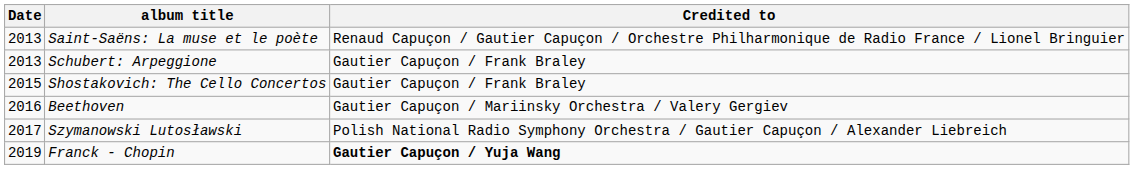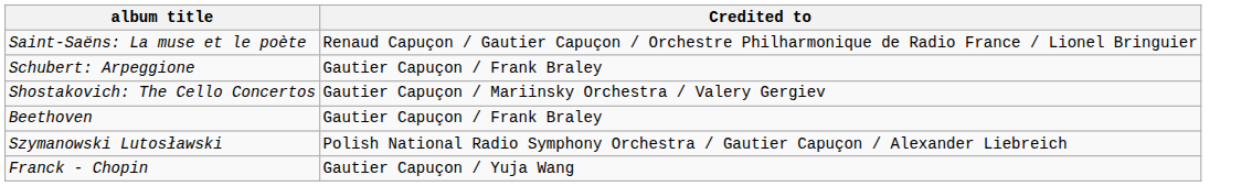- column: Date | 2013 | 2013 | 2015 | 2016 | 2017 | 2019
Shostakovich: The Cello Concertos | Credited to: Gautier Capuçon / Frank Braley -> Gautier Capuçon / Mariinsky Orchestra / Valery Gergiev
Beethoven | Credited to: Gautier Capuçon / Mariinsky Orchestra / Valery Gergiev -> Gautier Capuçon / Frank Braley
Franck - Chopin | Credited to: bold -> normal
